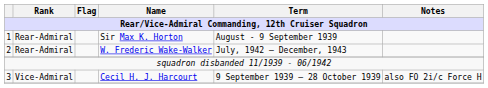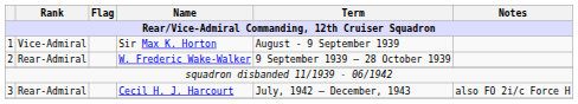Sir Max K. Horton | Rank: Rear-Admiral -> Vice-Admiral
W. Frederic Wake-Walker | Term: July, 1942 – December, 1943 -> 9 September 1939 – 28 October 1939
Cecil H. J. Harcourt | Rank: Vice-Admiral -> Rear-Admiral
Cecil H. J. Harcourt | Term: 9 September 1939 – 28 October 1939 -> July, 1942 – December, 1943
